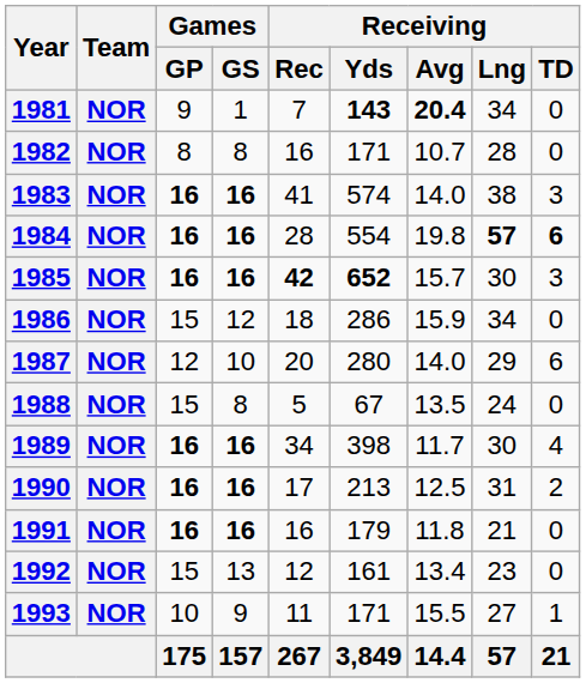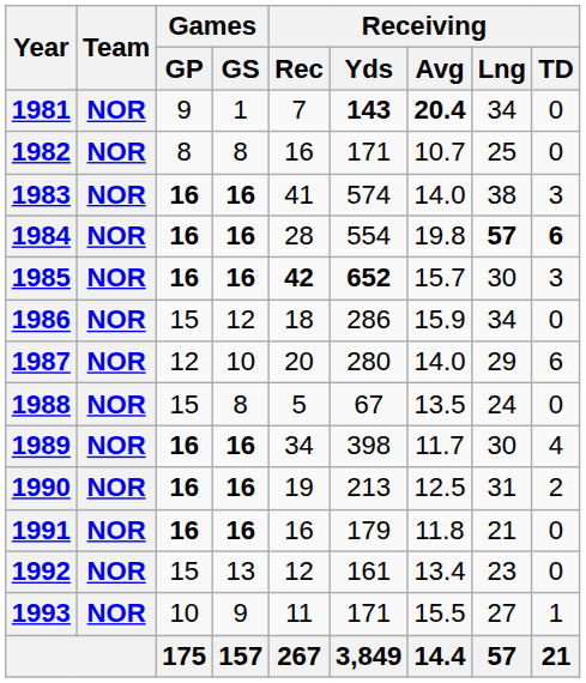1982 | Receiving / Lng: 28 -> 25
1990 | Receiving / Rec: 17 -> 19
